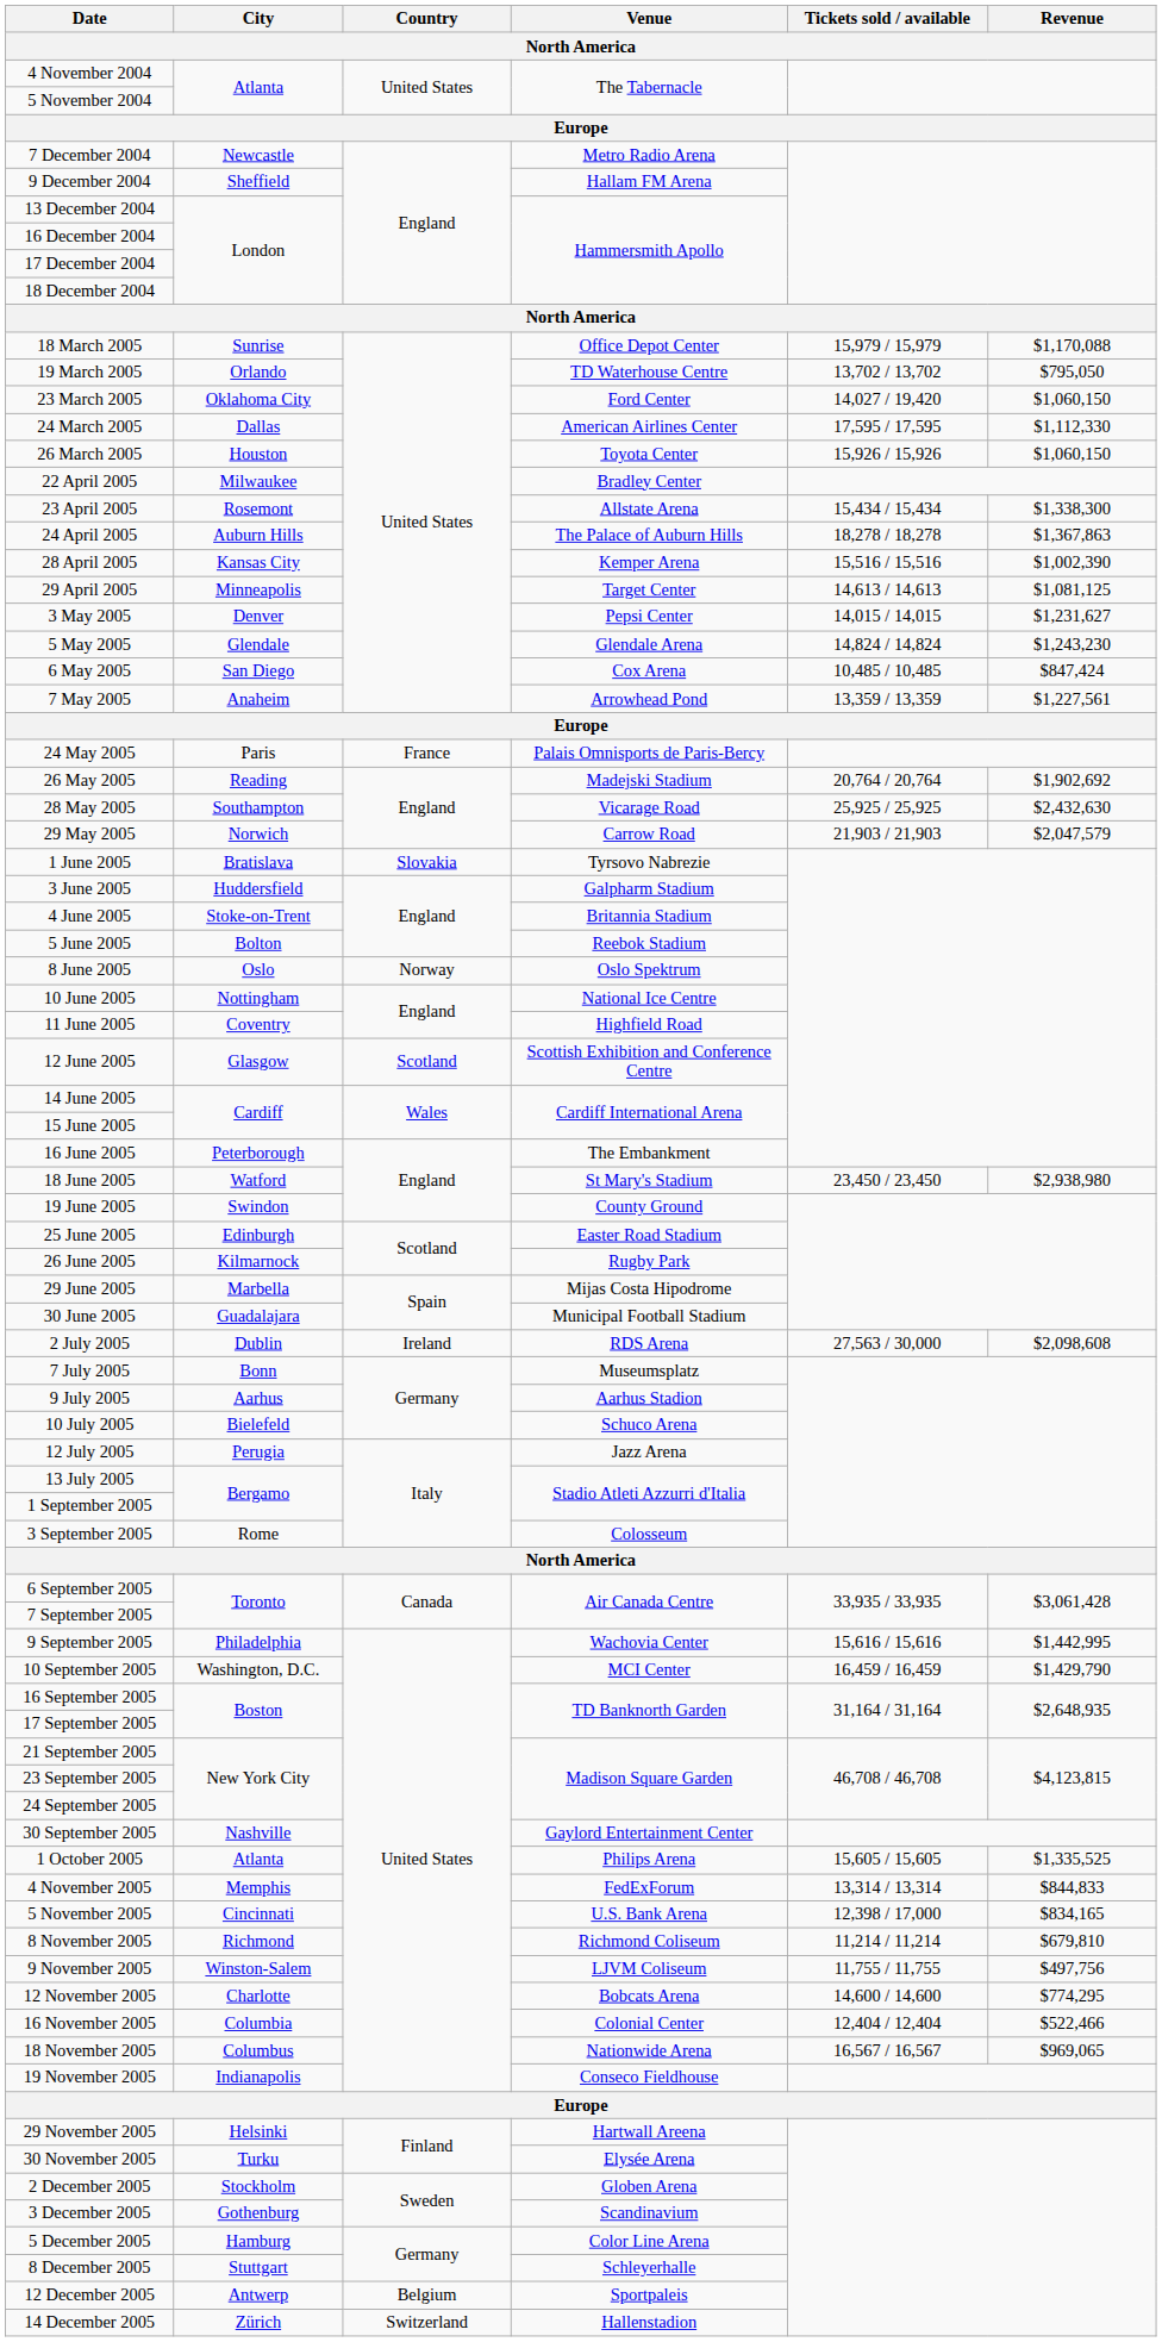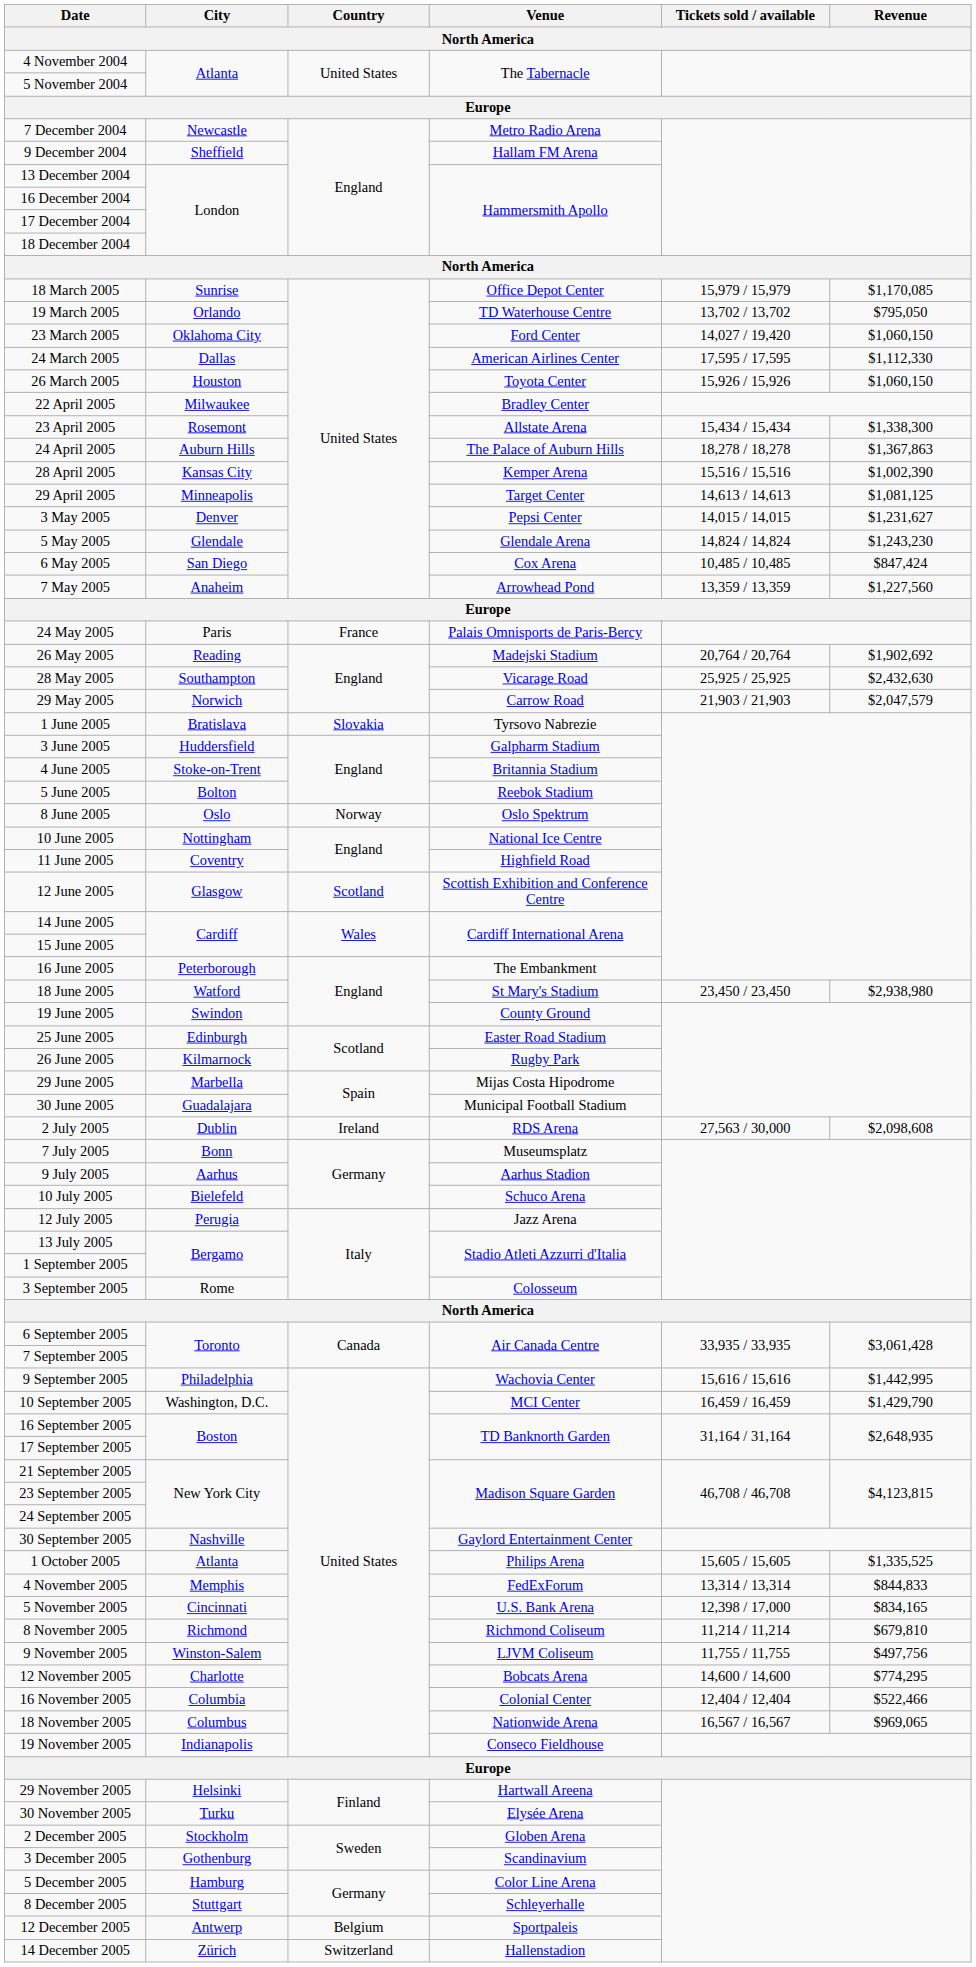18 March 2005 | Revenue: $1,170,088 -> $1,170,085
7 May 2005 | Revenue: $1,227,561 -> $1,227,560
